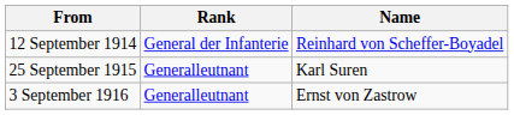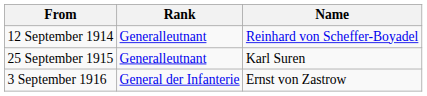12 September 1914 | Rank: General der Infanterie -> Generalleutnant
3 September 1916 | Rank: Generalleutnant -> General der Infanterie
